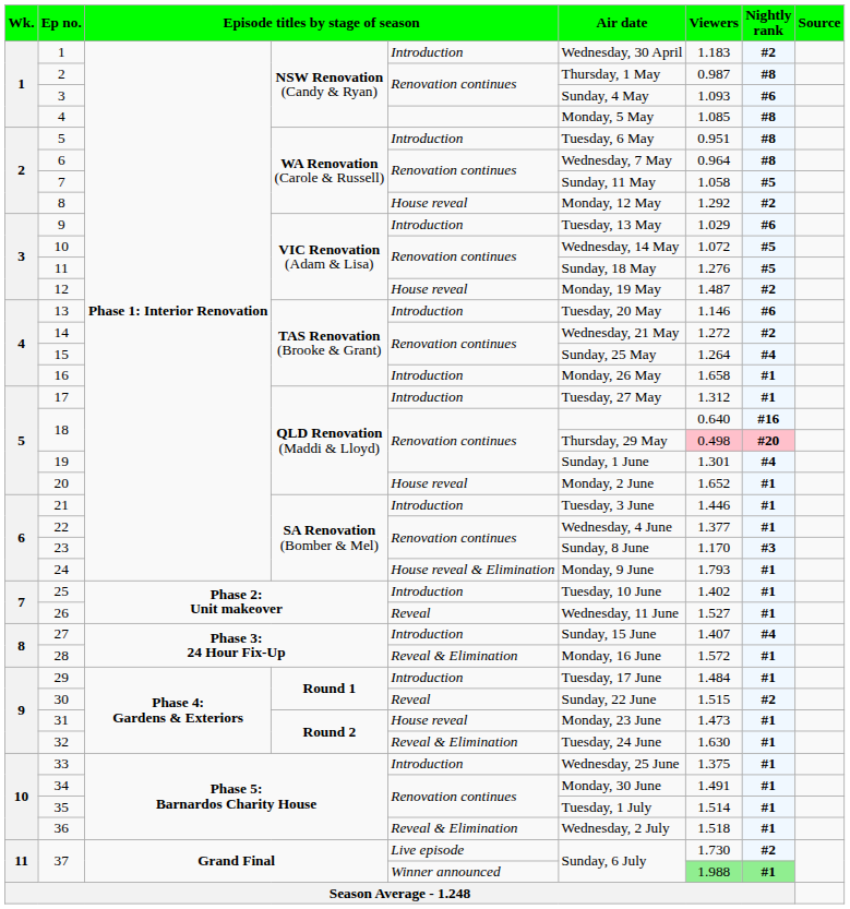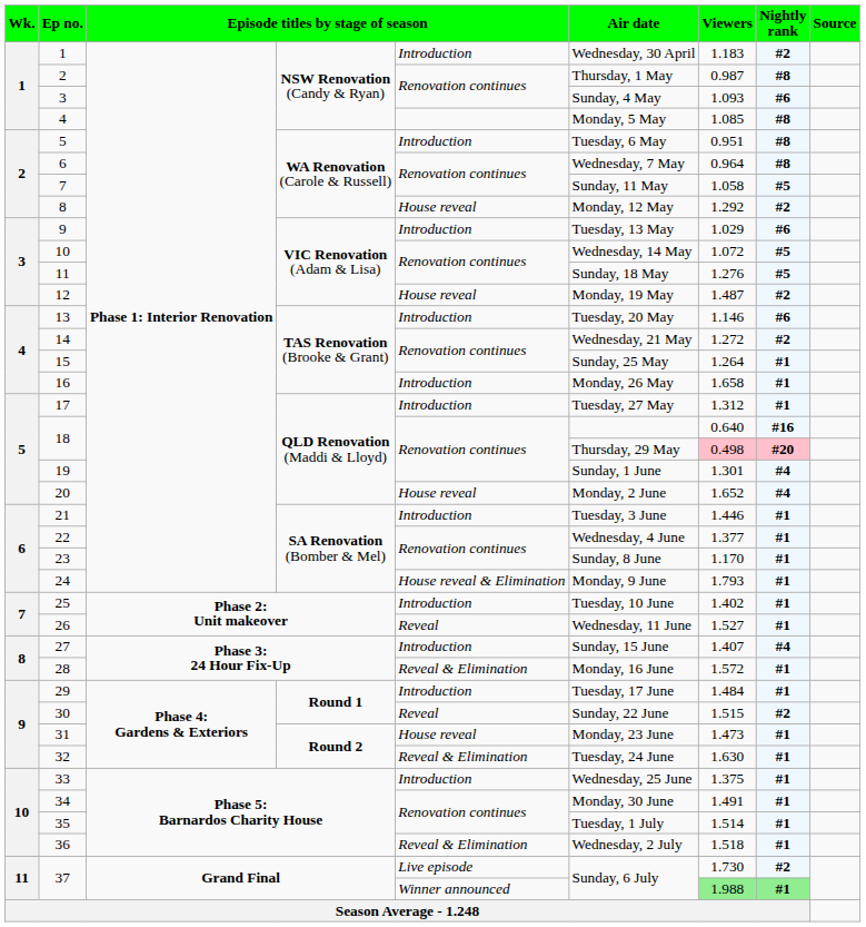15 | Nightly rank: #4 -> #1
20 | Nightly rank: #1 -> #4
23 | Nightly rank: #3 -> #1
